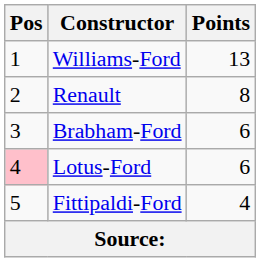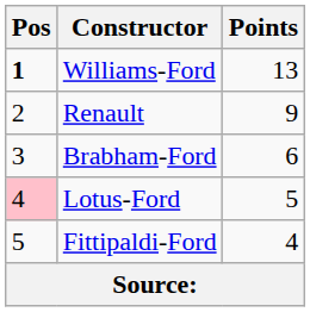Williams-Ford | Pos: normal -> bold
Renault | Points: 8 -> 9
Lotus-Ford | Points: 6 -> 5
